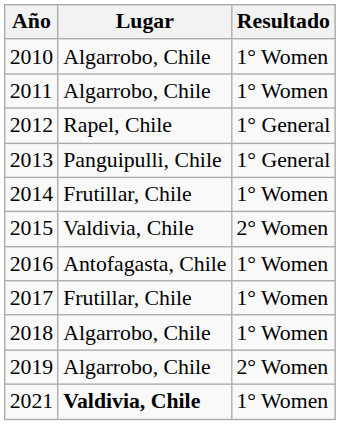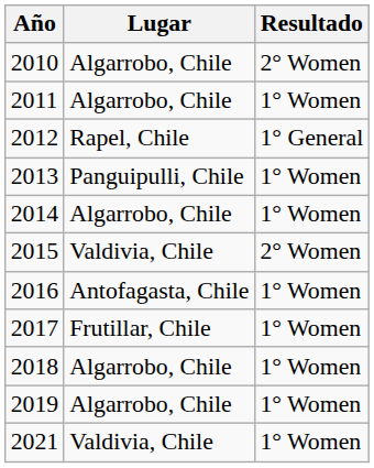2010 | Resultado: 1° Women -> 2° Women
2013 | Resultado: 1° General -> 1° Women
2014 | Lugar: Frutillar, Chile -> Algarrobo, Chile
2019 | Resultado: 2° Women -> 1° Women
2021 | Lugar: bold -> normal
